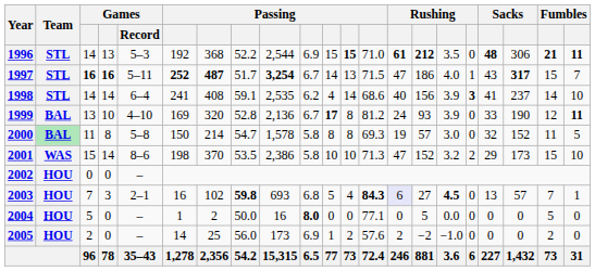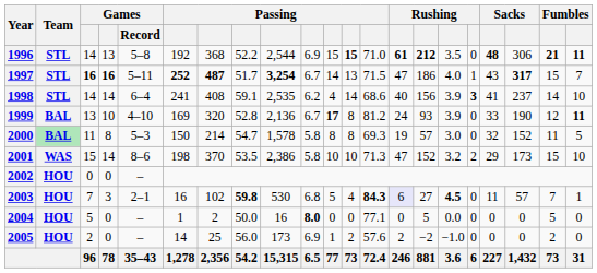1996 | Games / Record: 5–3 -> 5–8
2000 | Games / Record: 5–8 -> 5–3
2003 | column 9: 693 -> 530
2003 | column 18: 13 -> 11
